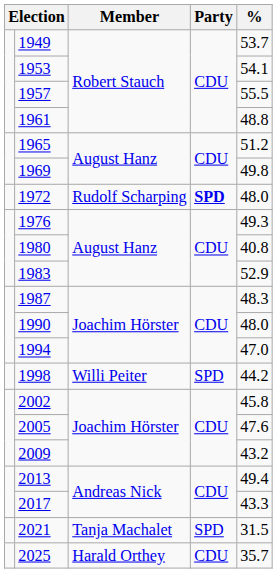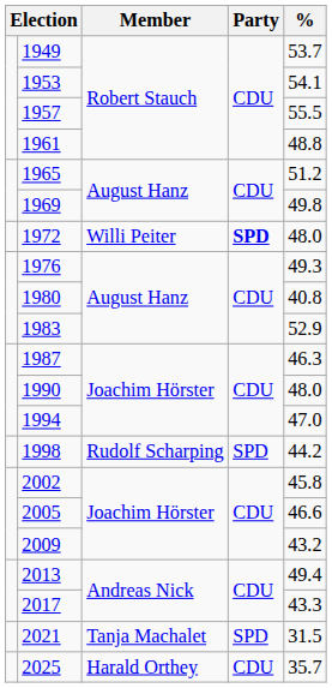1972 | Member: Rudolf Scharping -> Willi Peiter
1987 | %: 48.3 -> 46.3
1998 | Member: Willi Peiter -> Rudolf Scharping
2005 | %: 47.6 -> 46.6
